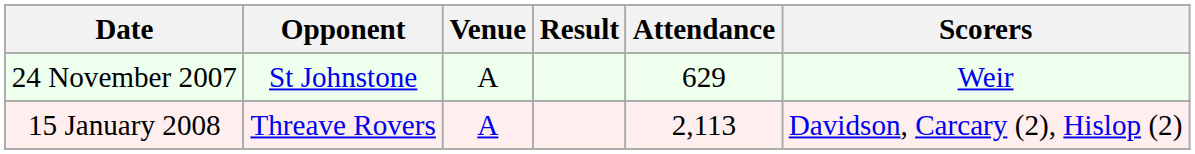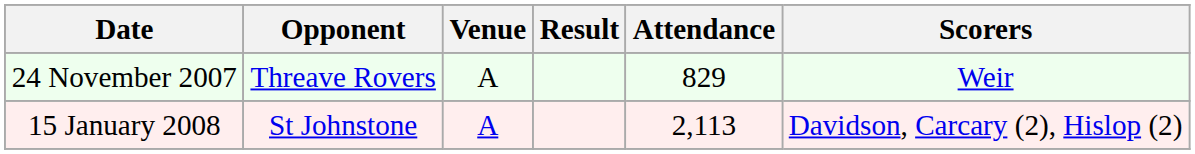24 November 2007 | Opponent: St Johnstone -> Threave Rovers
24 November 2007 | Attendance: 629 -> 829
15 January 2008 | Opponent: Threave Rovers -> St Johnstone
